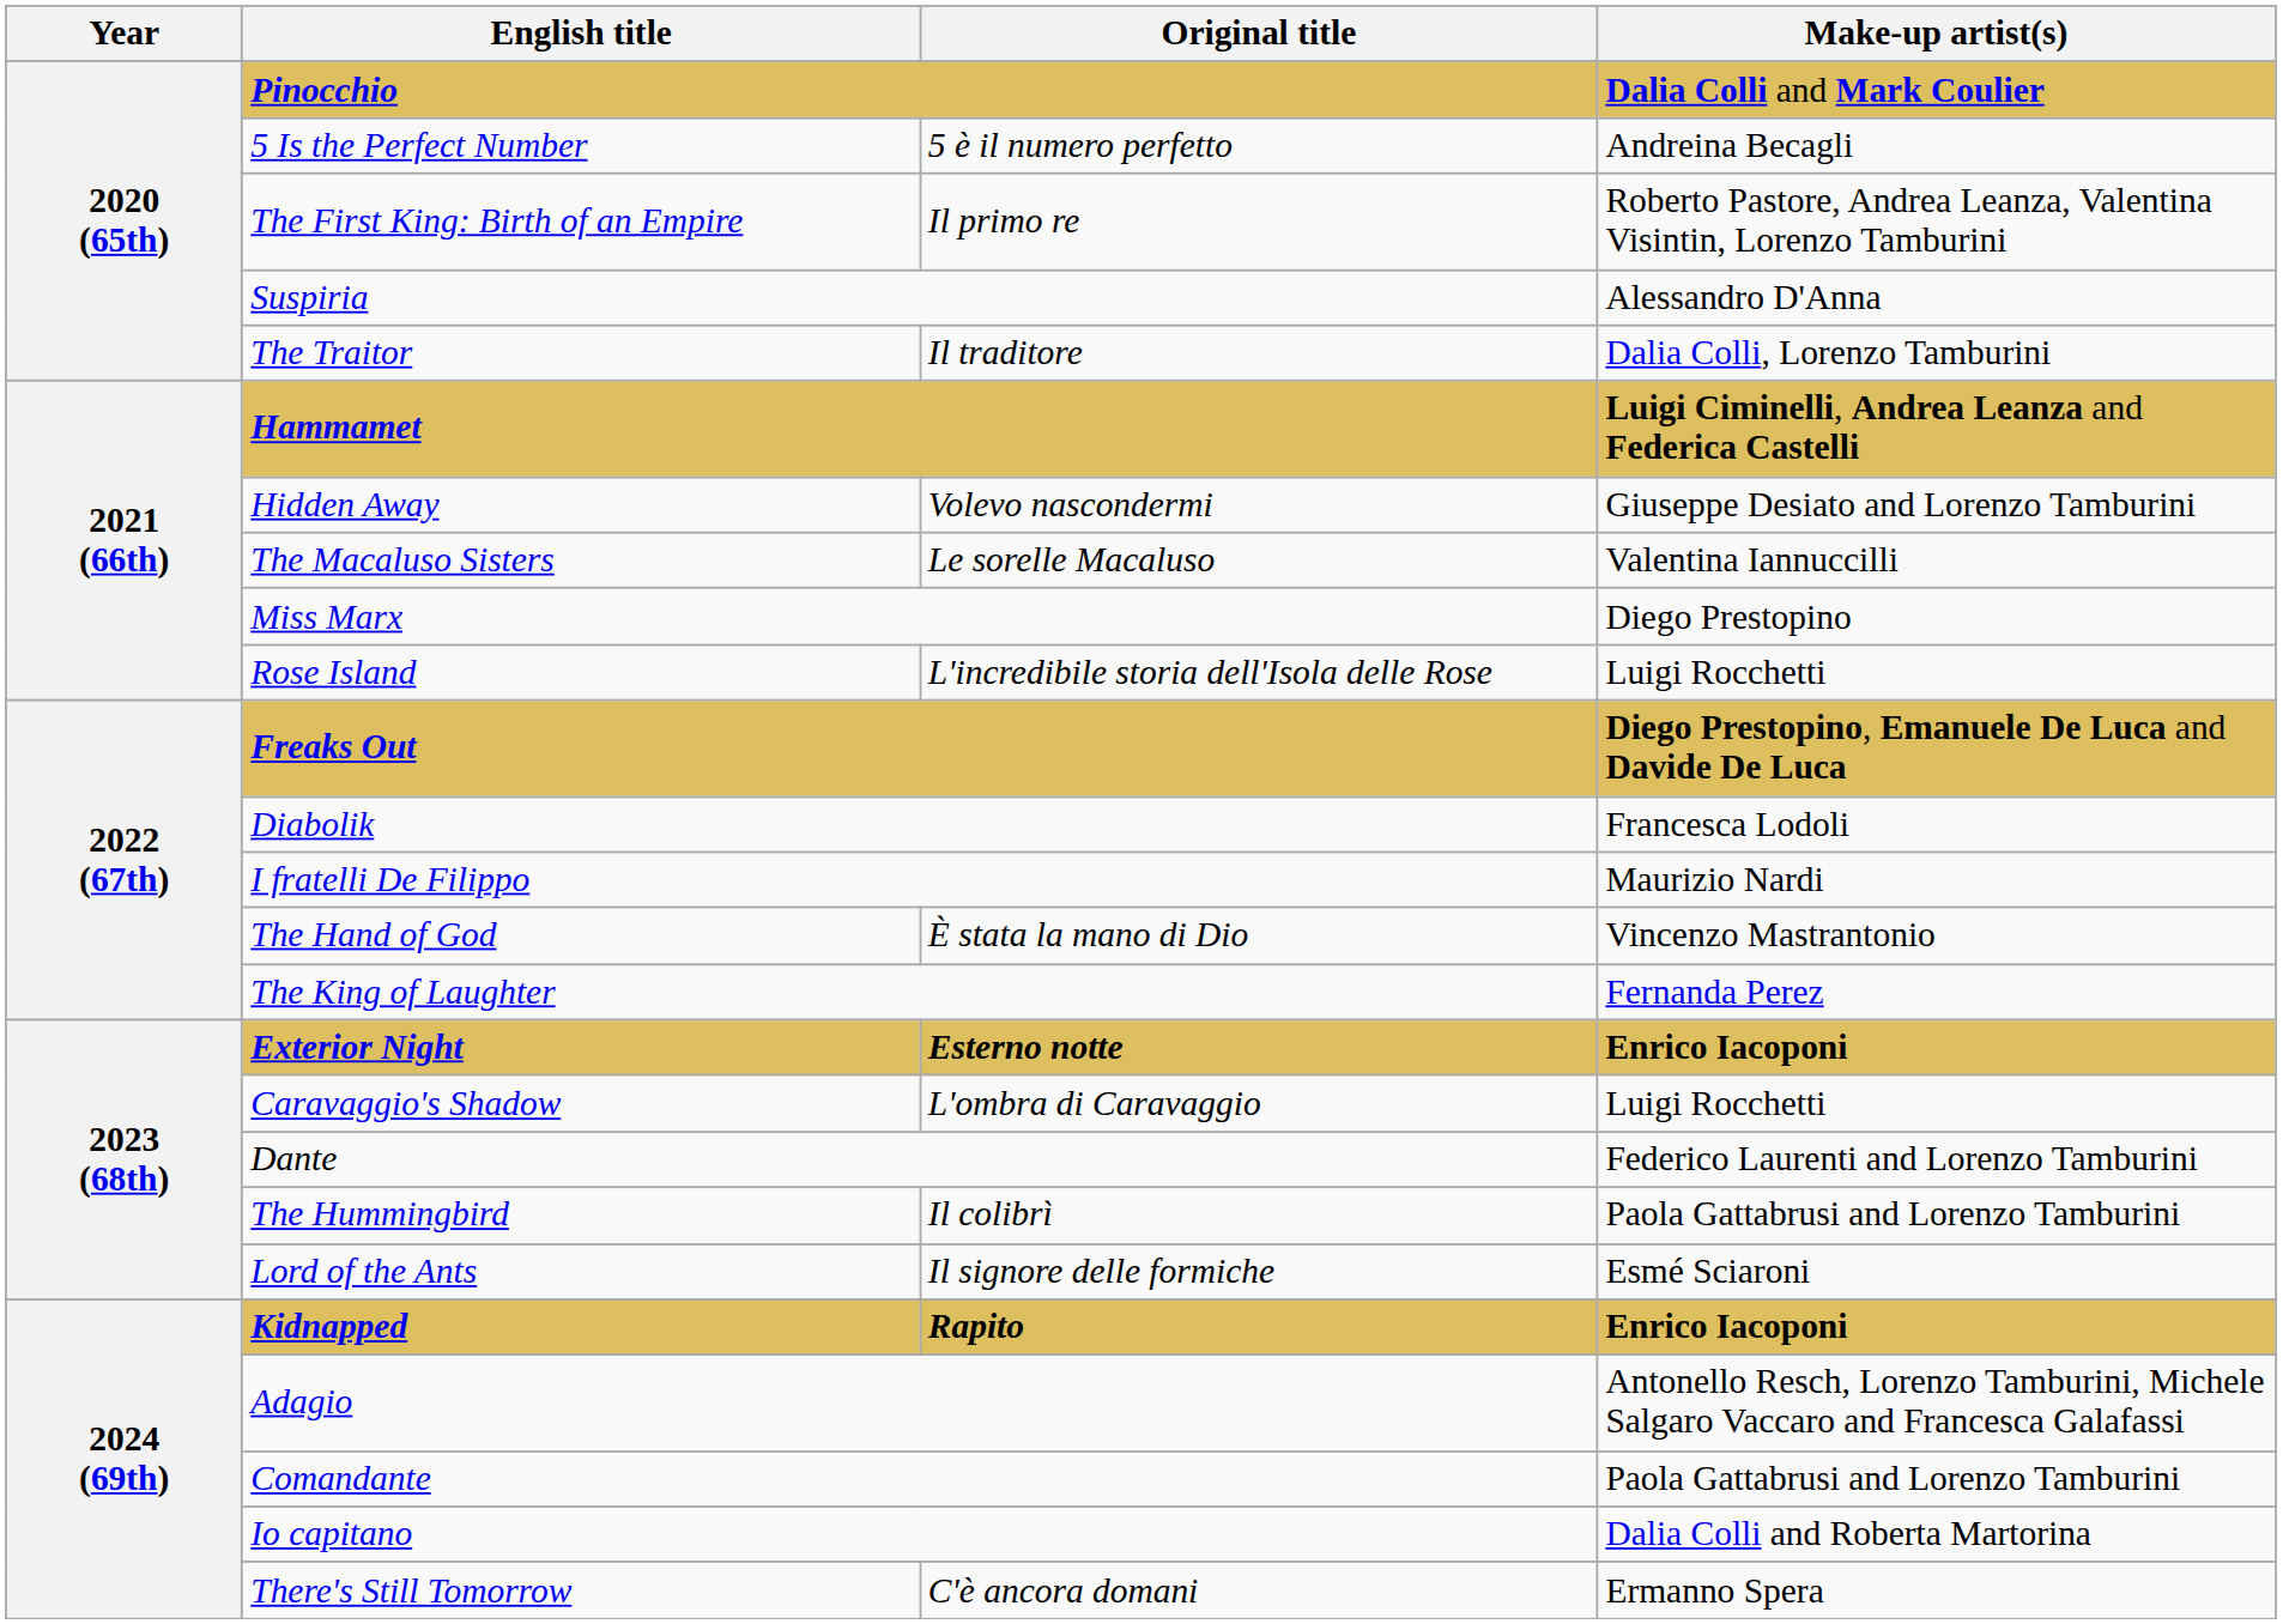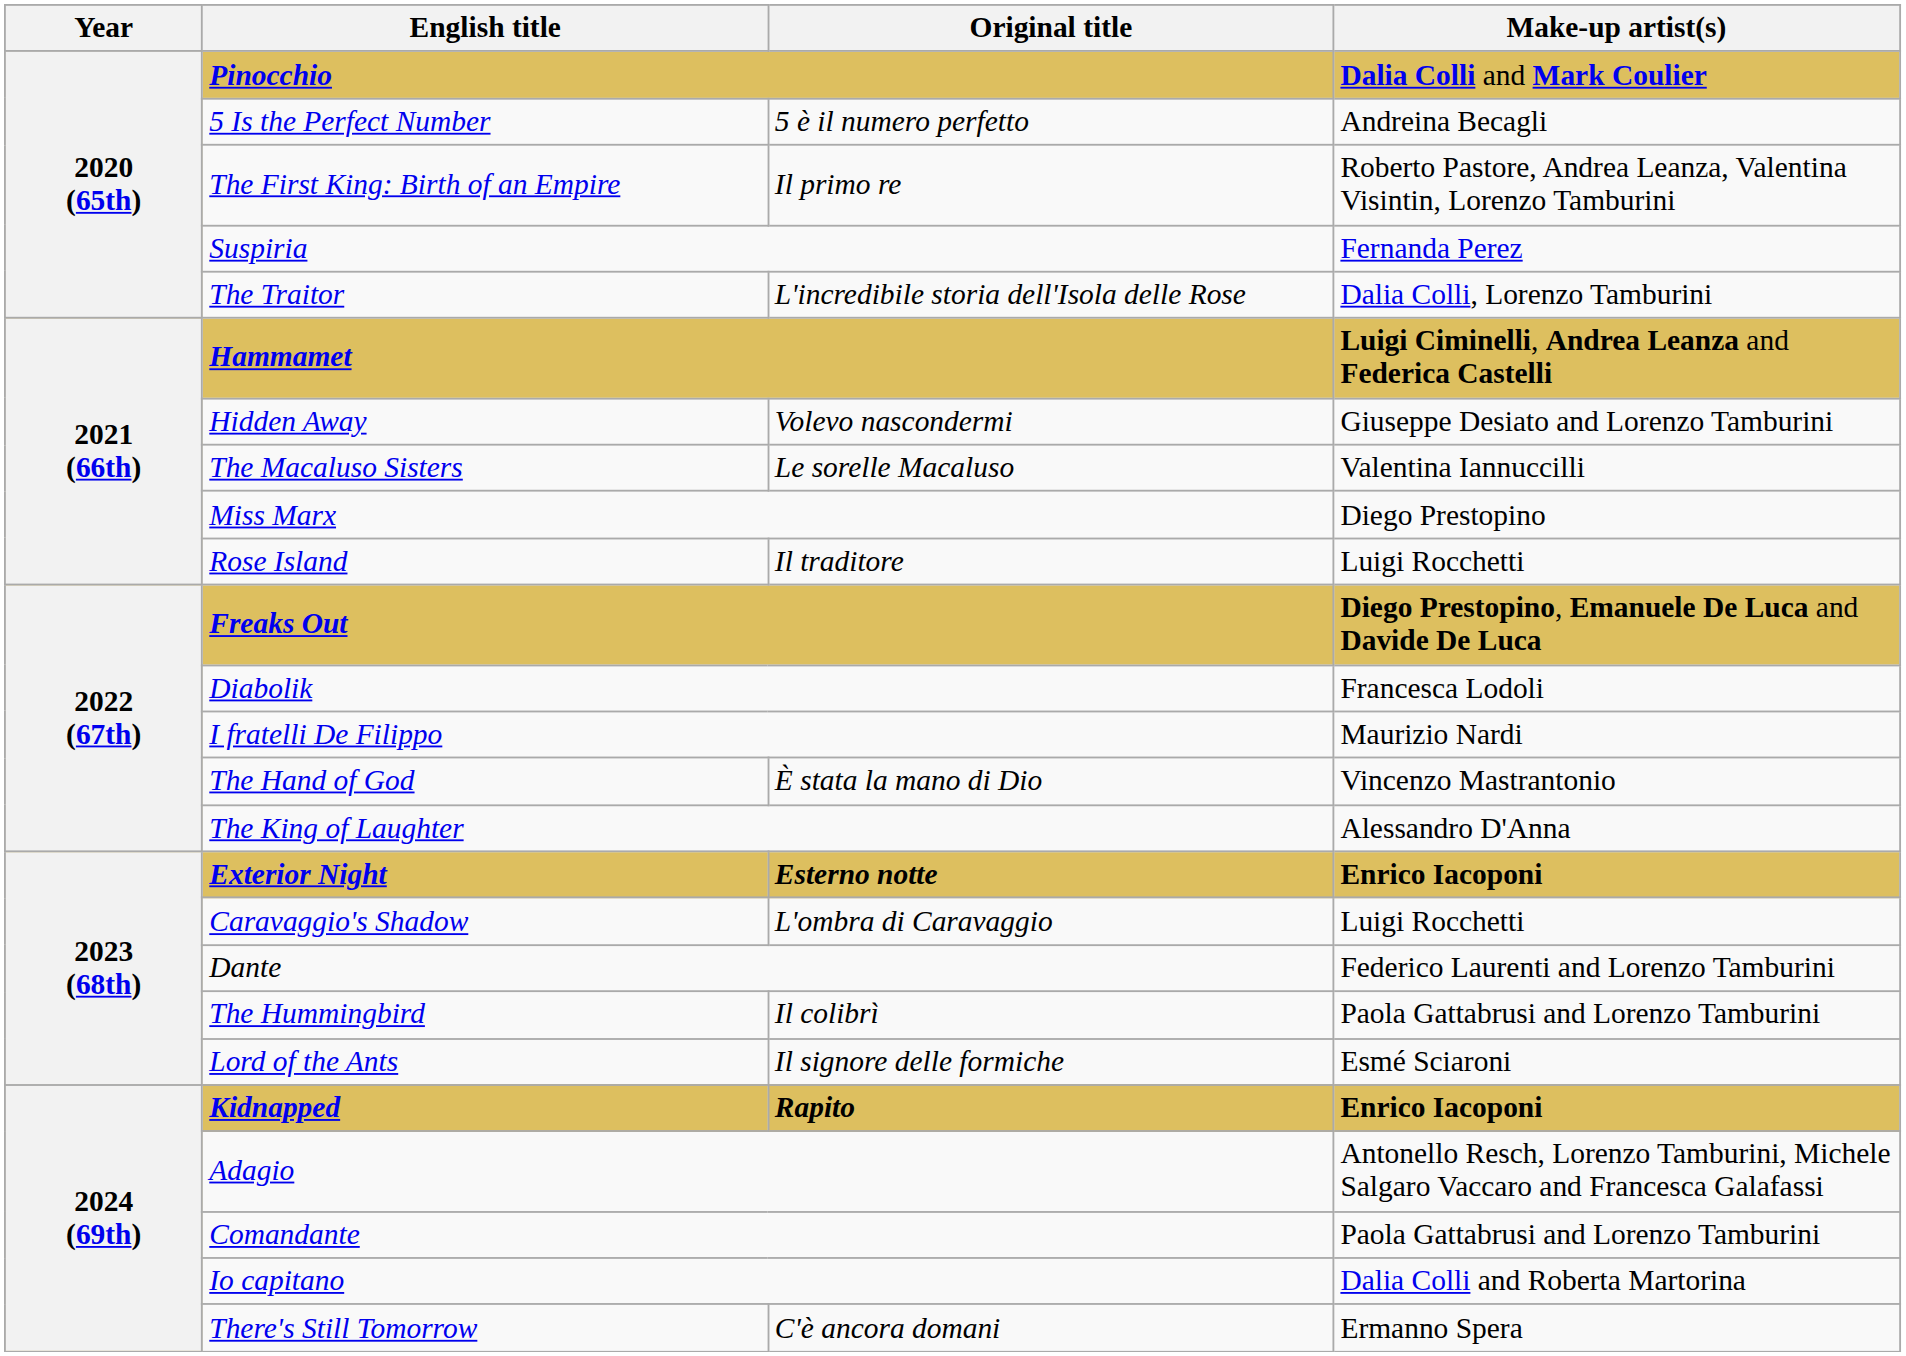Suspiria | Make-up artist(s): Alessandro D'Anna -> Fernanda Perez
The Traitor | Original title: Il traditore -> L'incredibile storia dell'Isola delle Rose
Rose Island | Original title: L'incredibile storia dell'Isola delle Rose -> Il traditore
The King of Laughter | Make-up artist(s): Fernanda Perez -> Alessandro D'Anna
